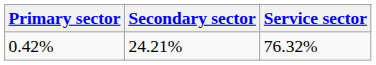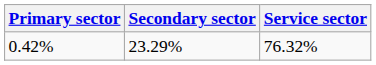0.42% | Secondary sector: 24.21% -> 23.29%
